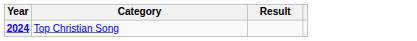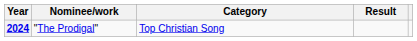+ column: Nominee/work | "The Prodigal"
